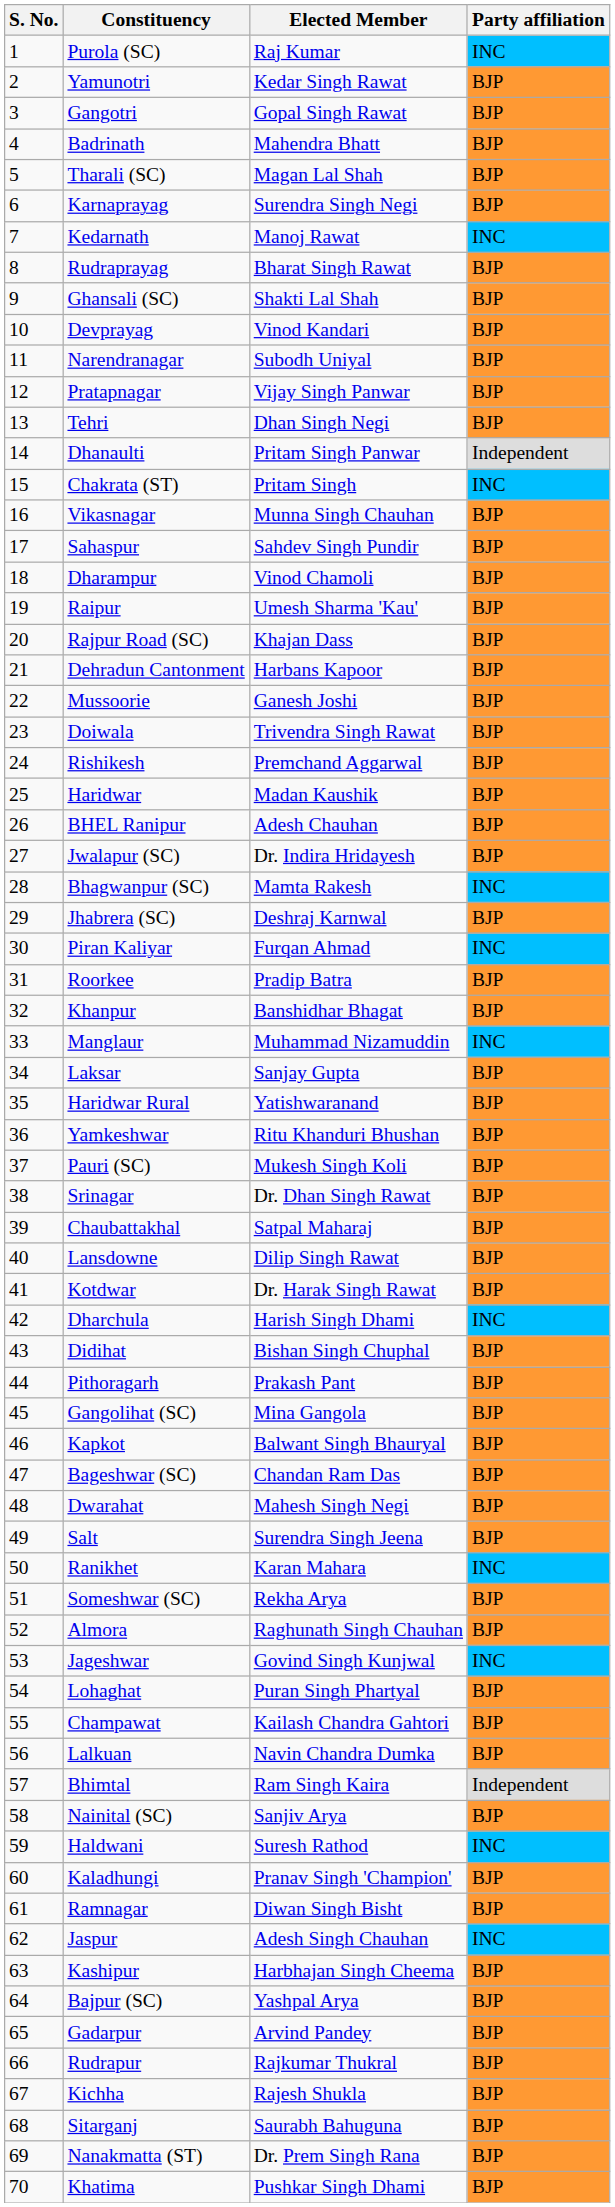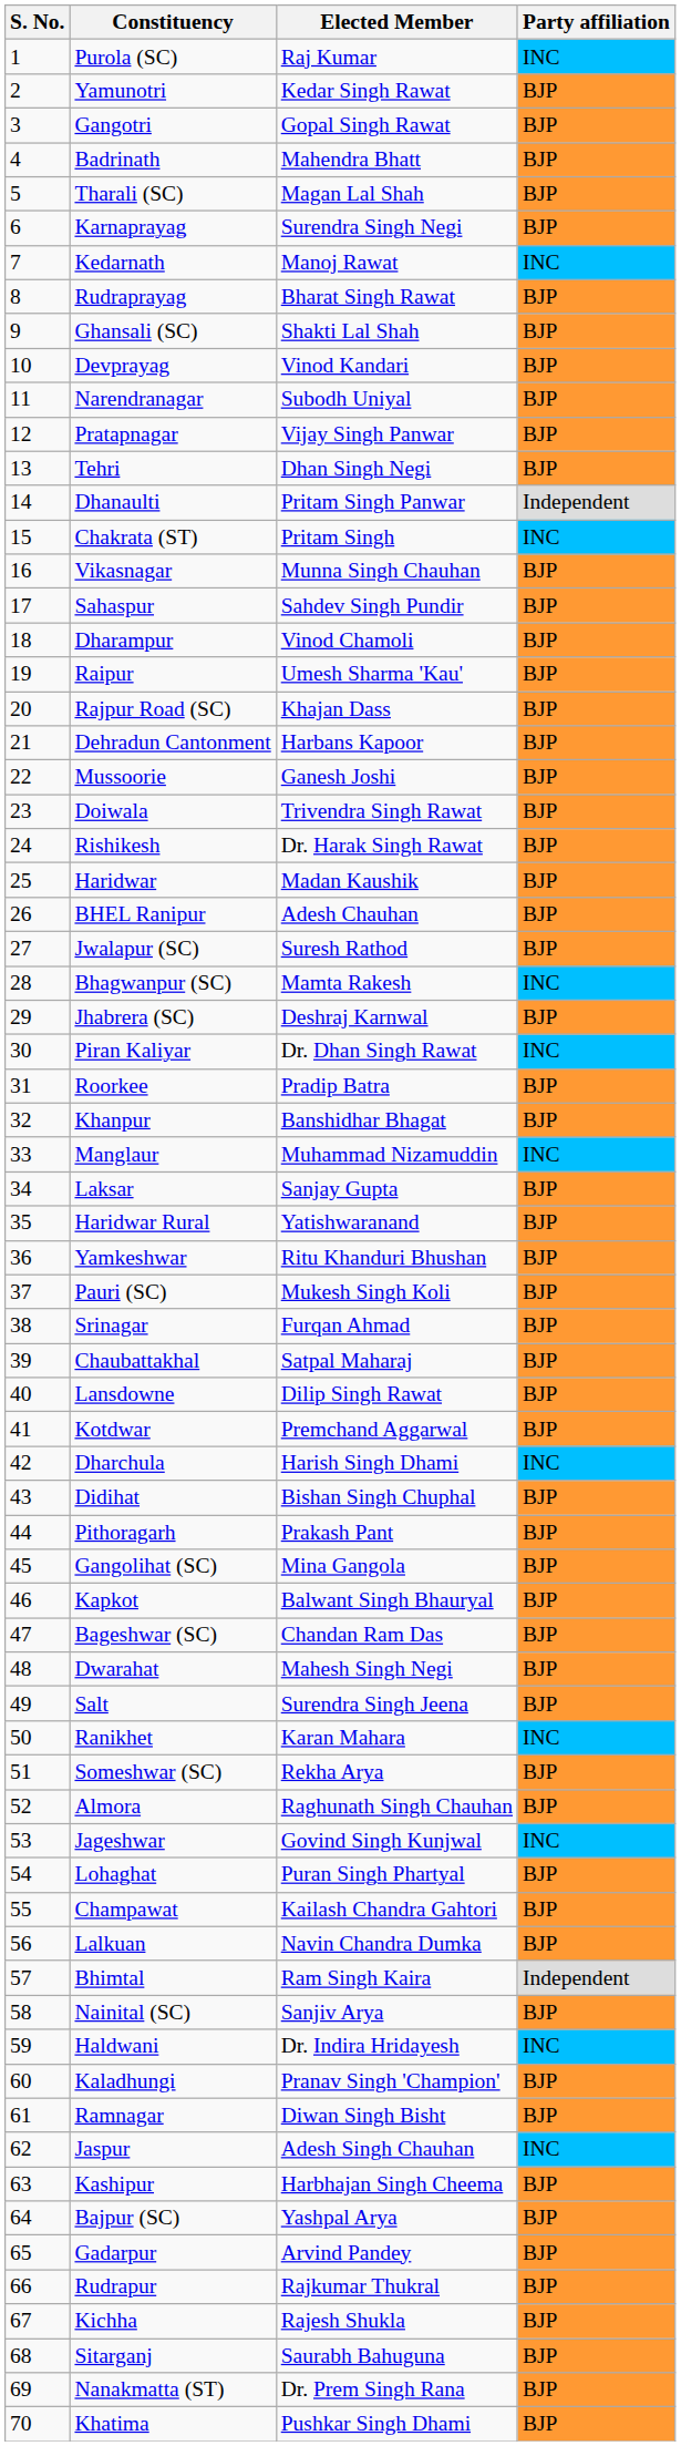Rishikesh | Elected Member: Premchand Aggarwal -> Dr. Harak Singh Rawat
Jwalapur (SC) | Elected Member: Dr. Indira Hridayesh -> Suresh Rathod
Piran Kaliyar | Elected Member: Furqan Ahmad -> Dr. Dhan Singh Rawat
Srinagar | Elected Member: Dr. Dhan Singh Rawat -> Furqan Ahmad
Kotdwar | Elected Member: Dr. Harak Singh Rawat -> Premchand Aggarwal
Haldwani | Elected Member: Suresh Rathod -> Dr. Indira Hridayesh
